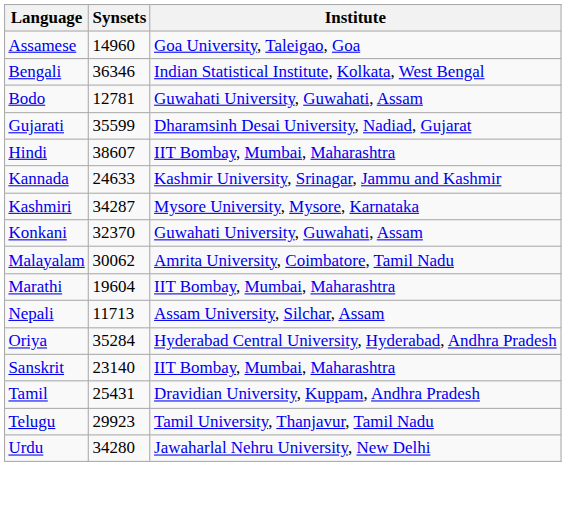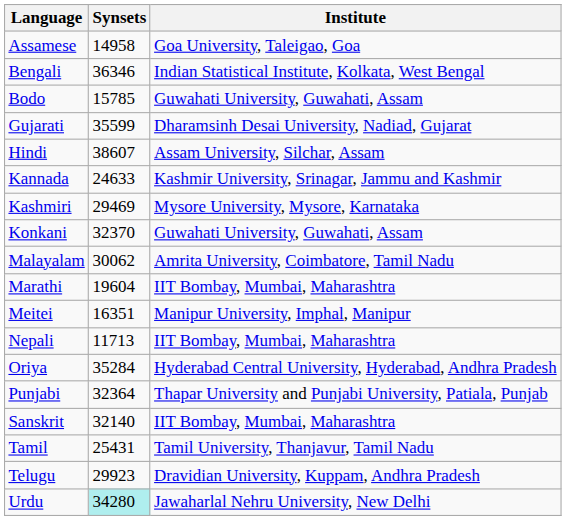Assamese | Synsets: 14960 -> 14958
Bodo | Synsets: 12781 -> 15785
Hindi | Institute: IIT Bombay, Mumbai, Maharashtra -> Assam University, Silchar, Assam
Kashmiri | Synsets: 34287 -> 29469
+ row: Meitei | 16351 | Manipur University, Imphal, Manipur
Nepali | Institute: Assam University, Silchar, Assam -> IIT Bombay, Mumbai, Maharashtra
+ row: Punjabi | 32364 | Thapar University and Punjabi University, Patiala, Punjab
Sanskrit | Synsets: 23140 -> 32140
Tamil | Institute: Dravidian University, Kuppam, Andhra Pradesh -> Tamil University, Thanjavur, Tamil Nadu
Telugu | Institute: Tamil University, Thanjavur, Tamil Nadu -> Dravidian University, Kuppam, Andhra Pradesh
Urdu | Synsets: no background -> paleturquoise background
